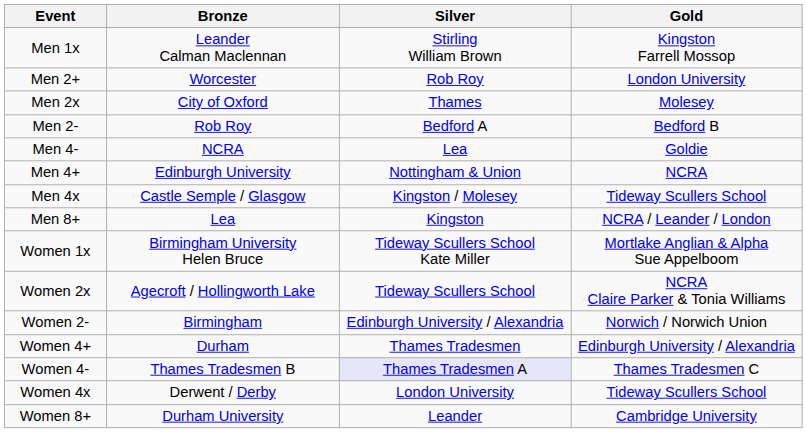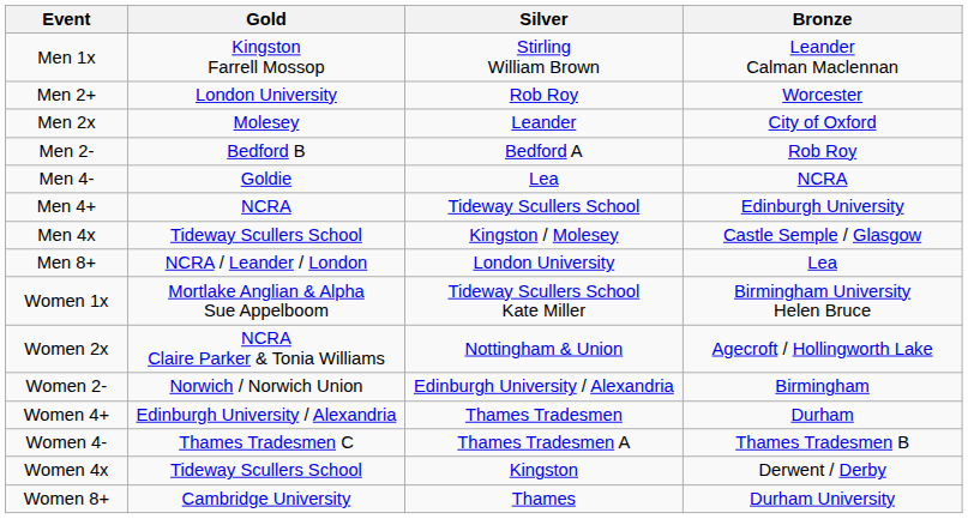columns swapped: Gold <-> Bronze
Men 2x | Silver: Thames -> Leander
Men 4+ | Silver: Nottingham & Union -> Tideway Scullers School
Men 8+ | Silver: Kingston -> London University
Women 2x | Silver: Tideway Scullers School -> Nottingham & Union
Women 4- | Silver: lavender background -> no background
Women 4x | Silver: London University -> Kingston
Women 8+ | Silver: Leander -> Thames
